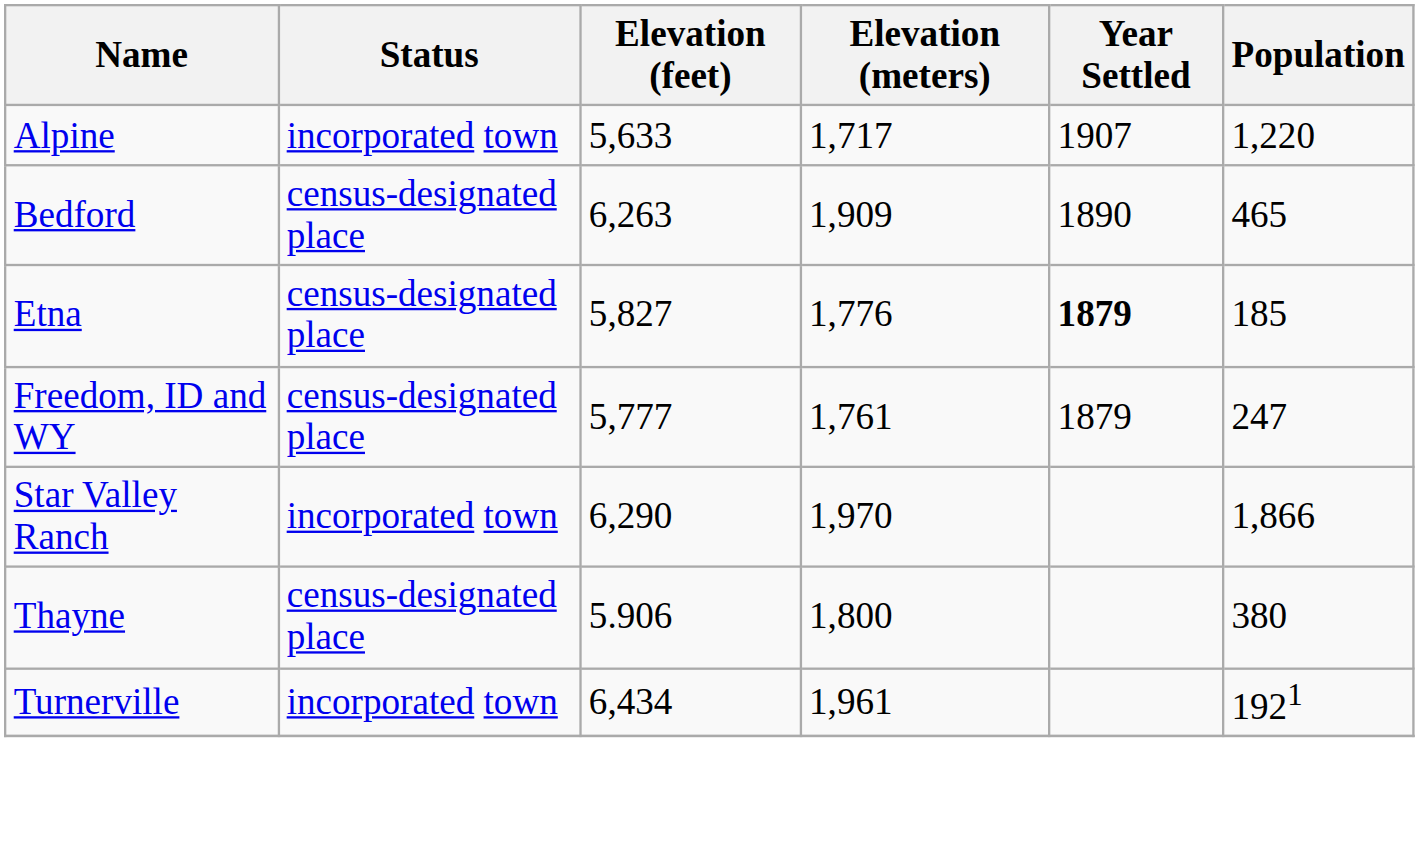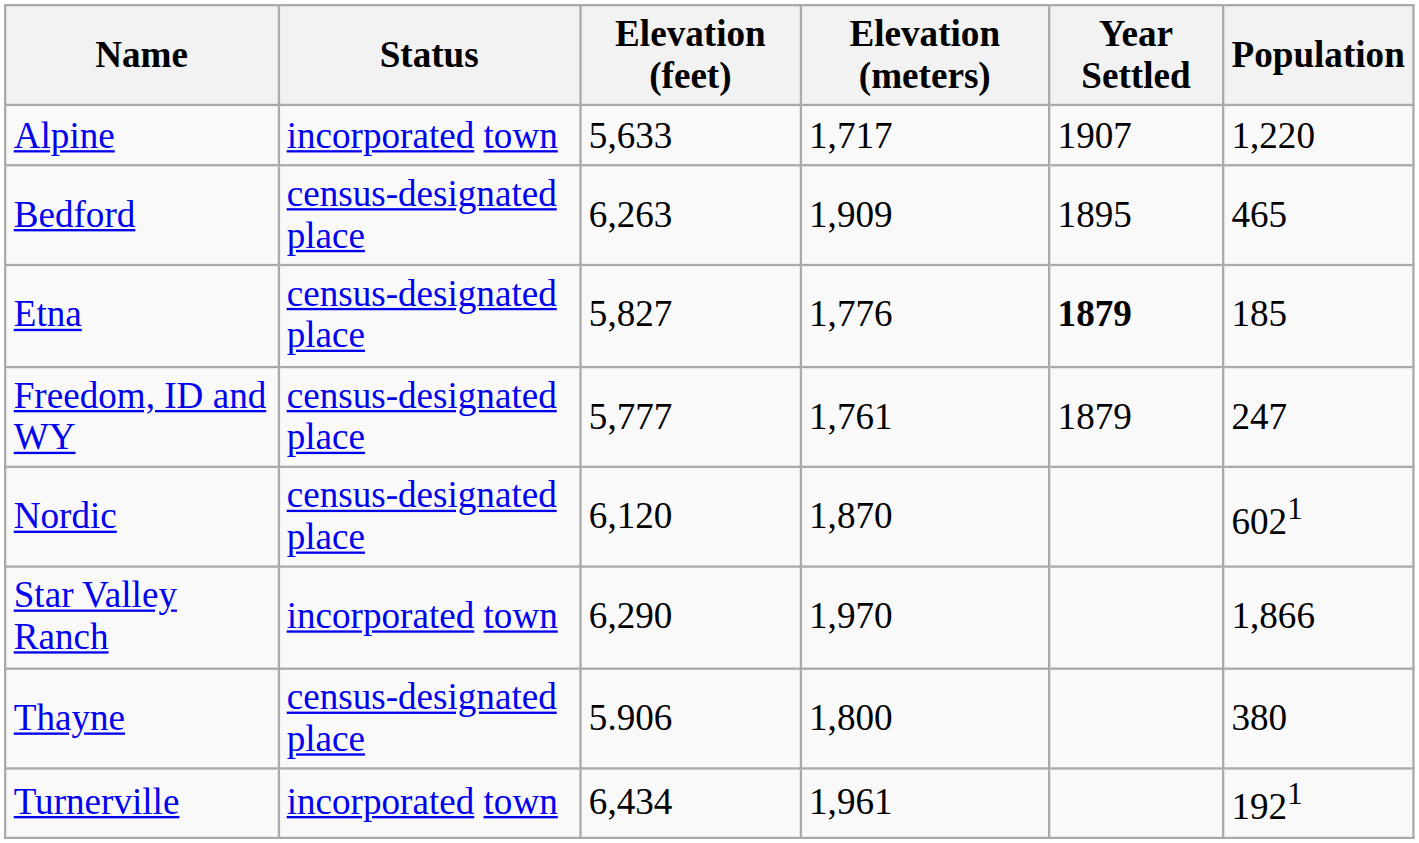Bedford | Year Settled: 1890 -> 1895
+ row: Nordic | census-designated place | 6,120 | 1,870 | 6021
